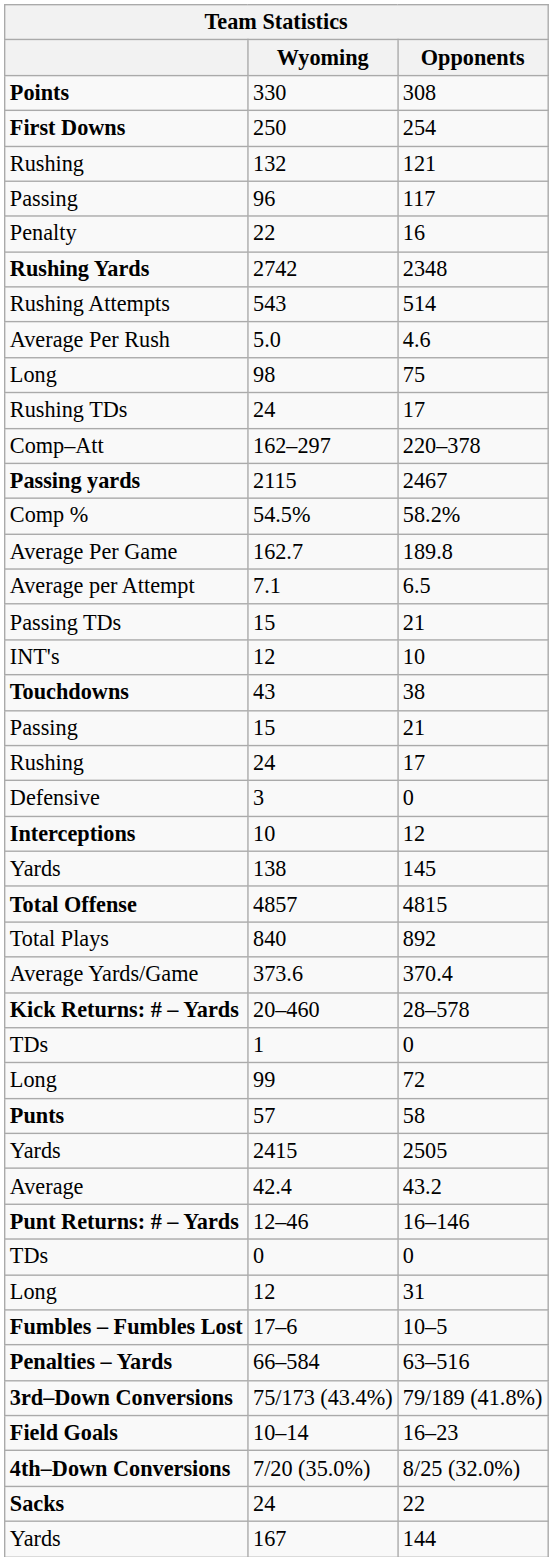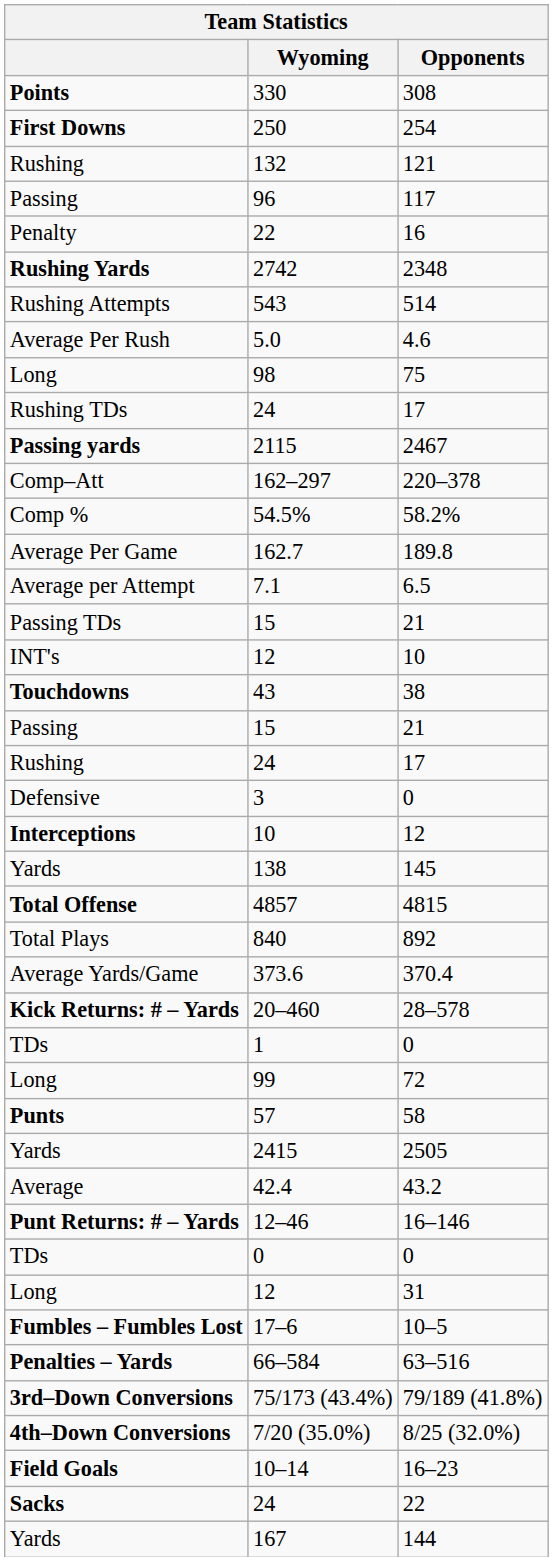rows swapped: 2115 <-> 162–297
rows swapped: 7/20 (35.0%) <-> 10–14
